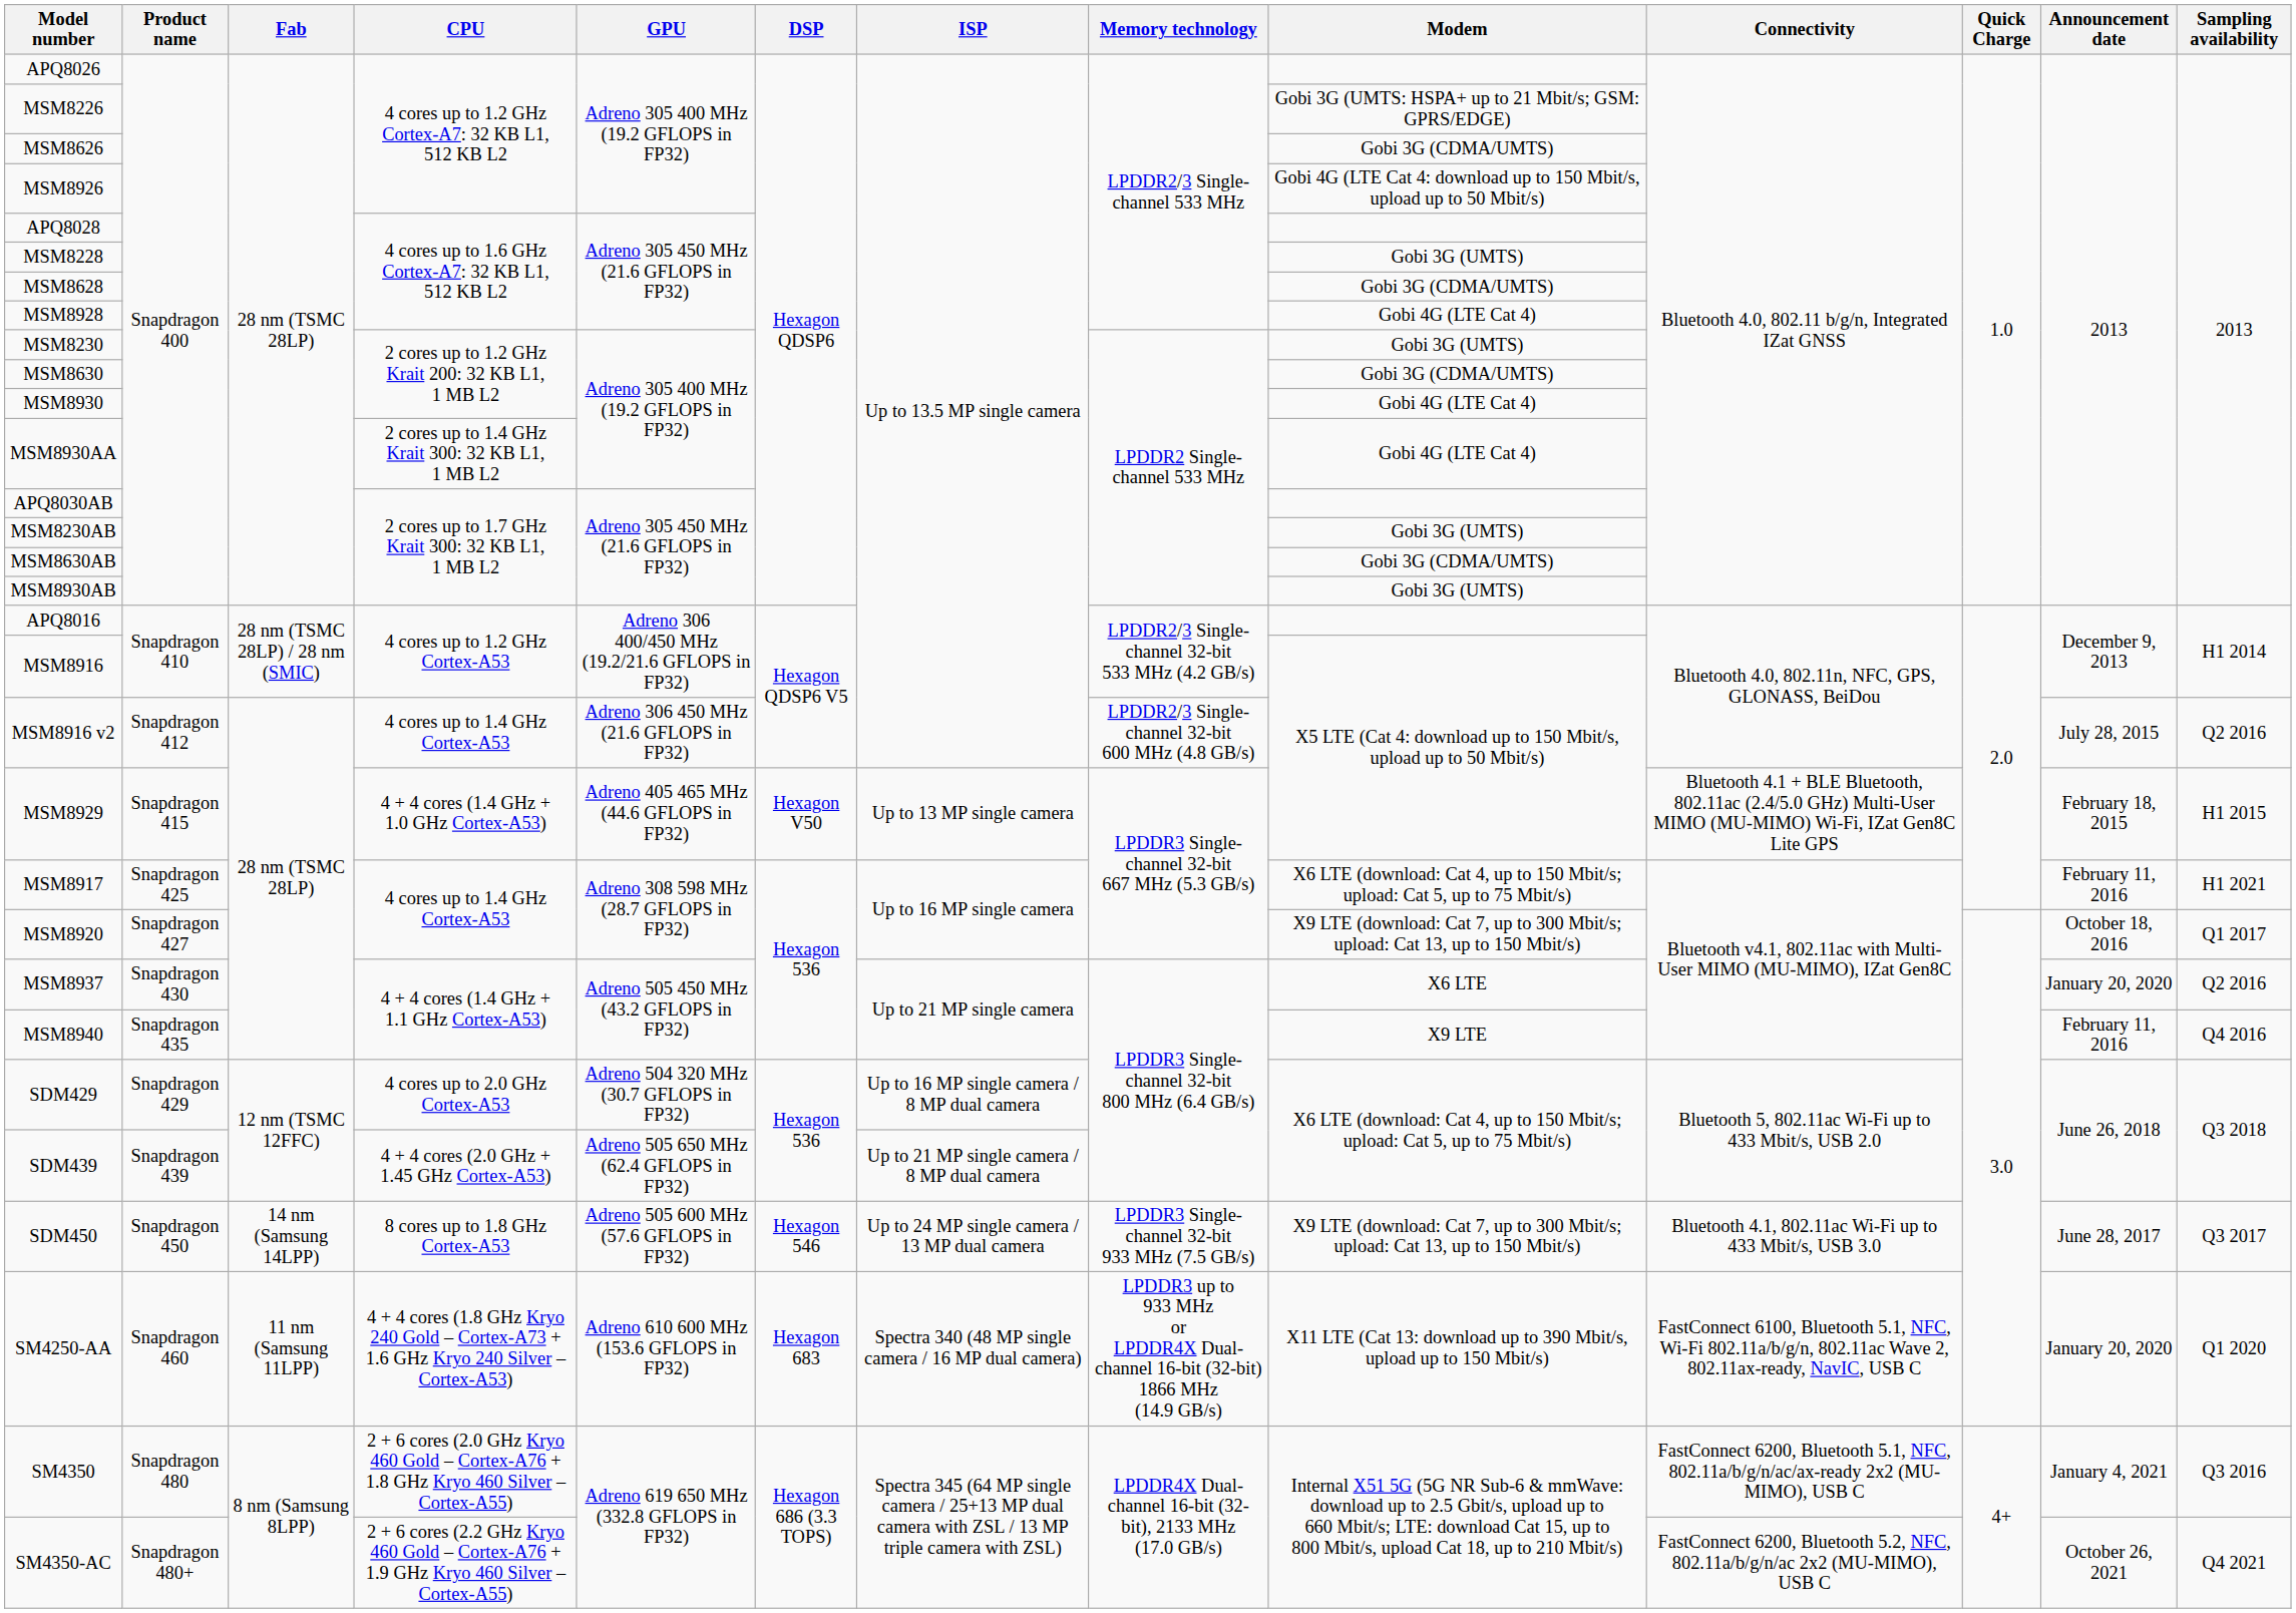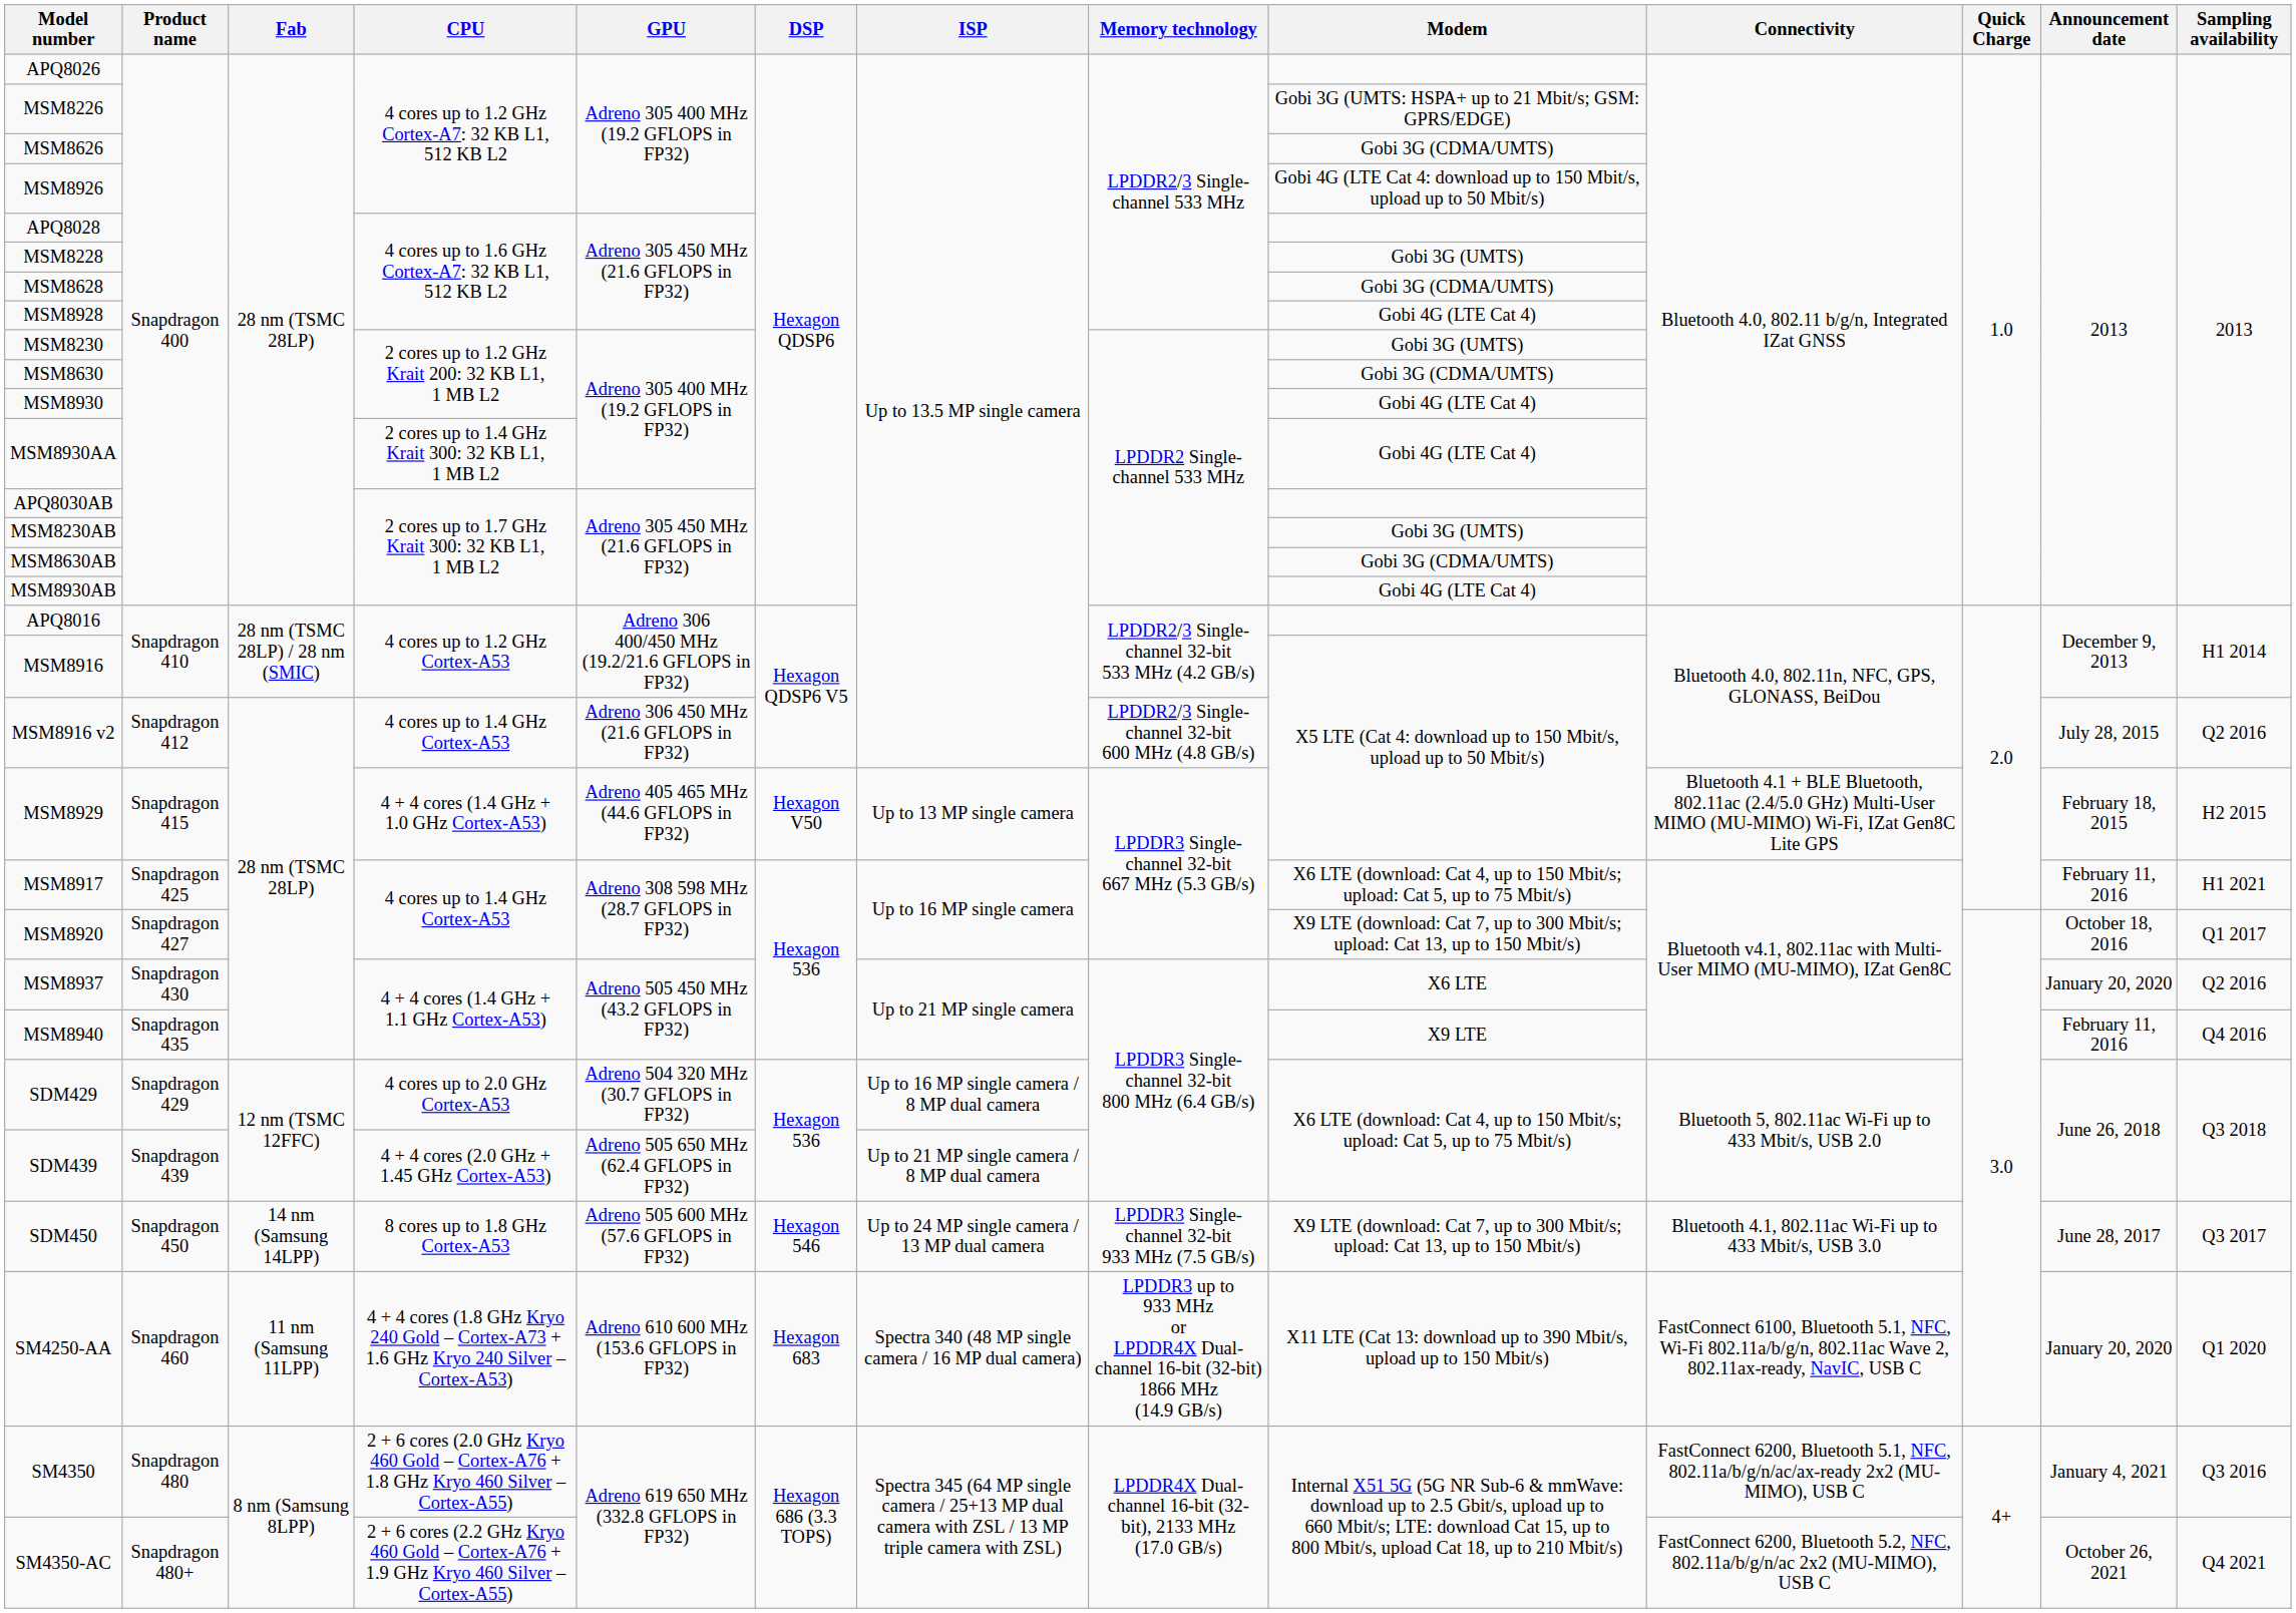MSM8930AB | Modem: Gobi 3G (UMTS) -> Gobi 4G (LTE Cat 4)
MSM8929 | Sampling availability: H1 2015 -> H2 2015
